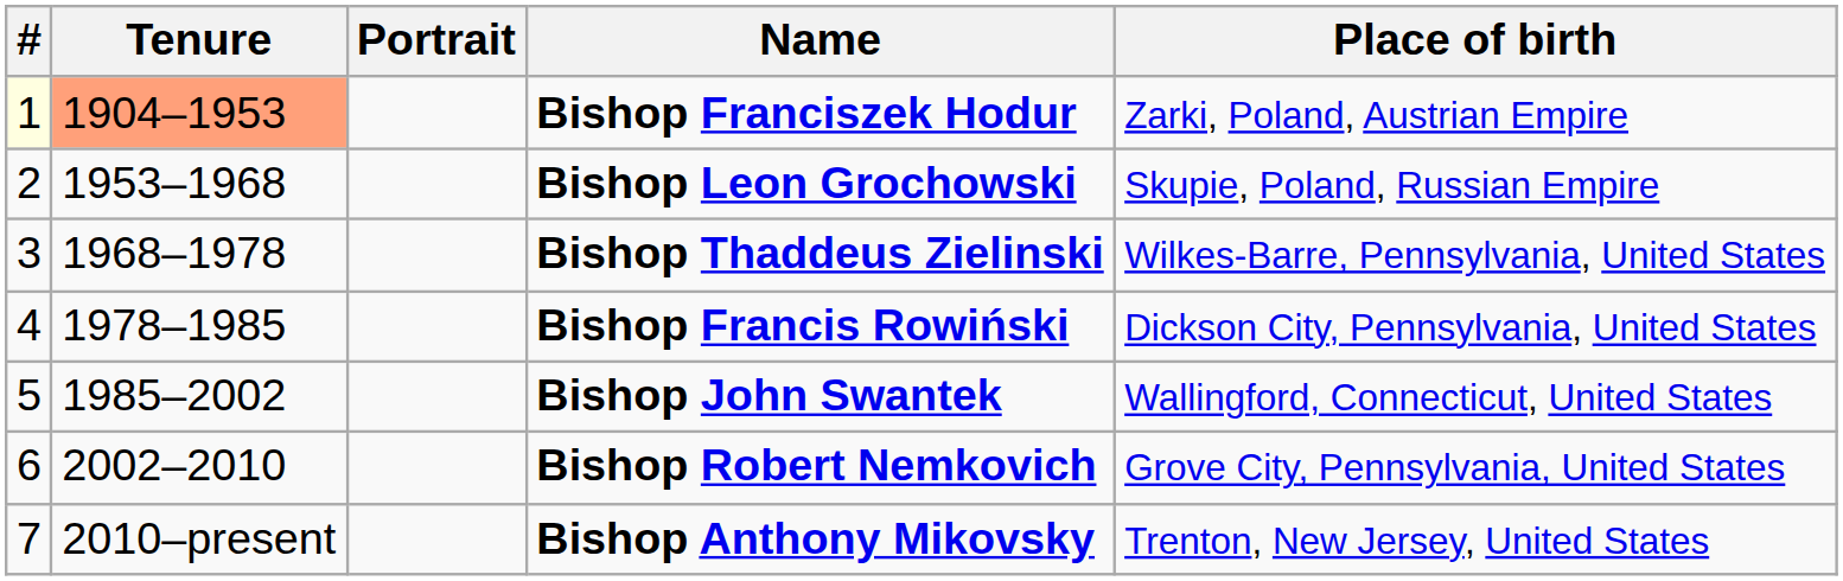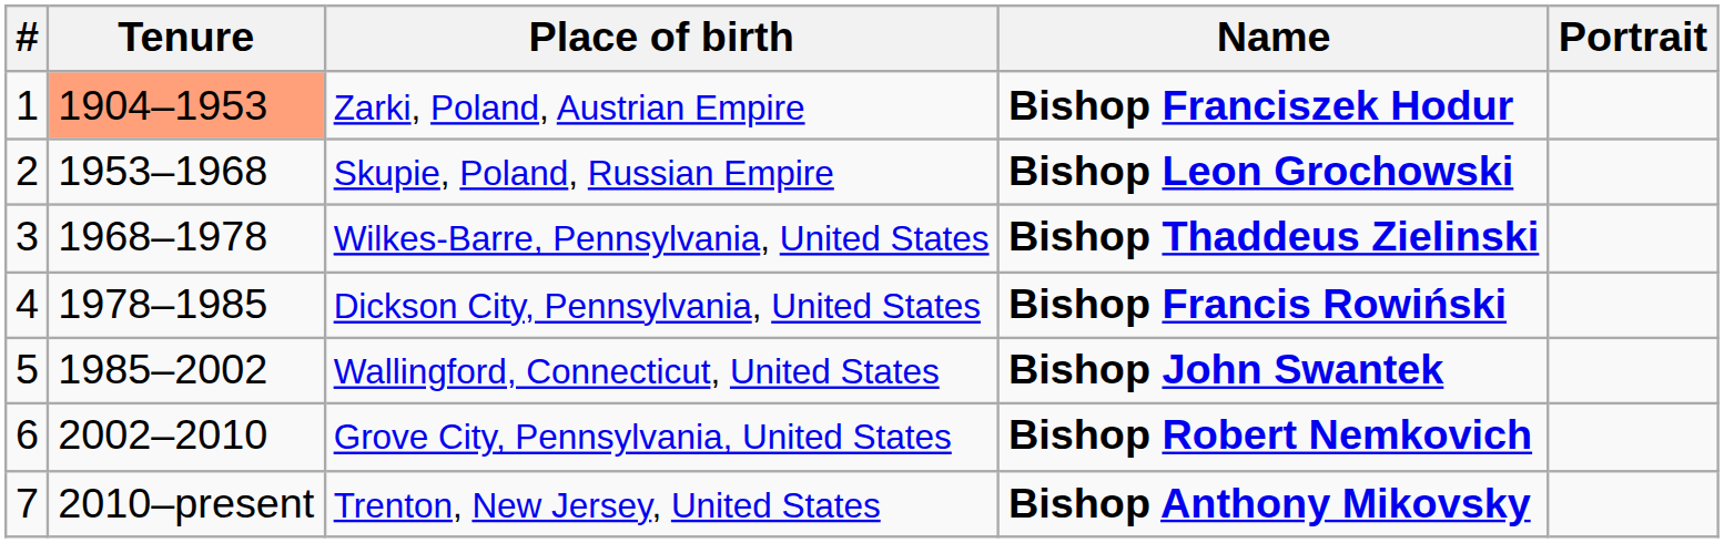columns swapped: Portrait <-> Place of birth
Bishop Franciszek Hodur | #: lightyellow background -> no background
